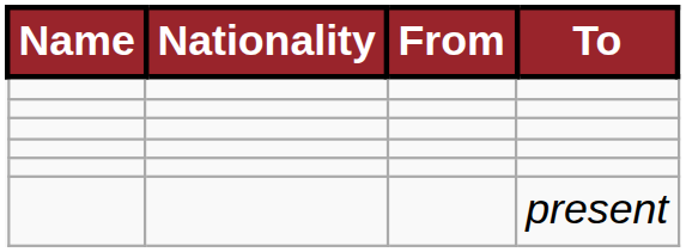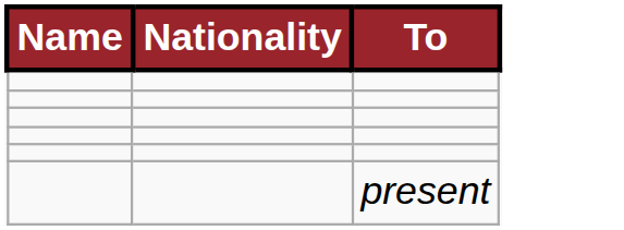- column: From
